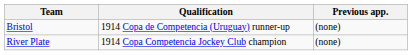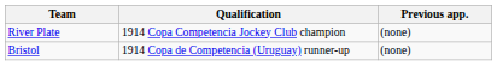rows swapped: River Plate <-> Bristol
